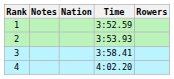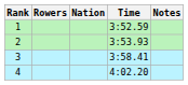columns swapped: Rowers <-> Notes
